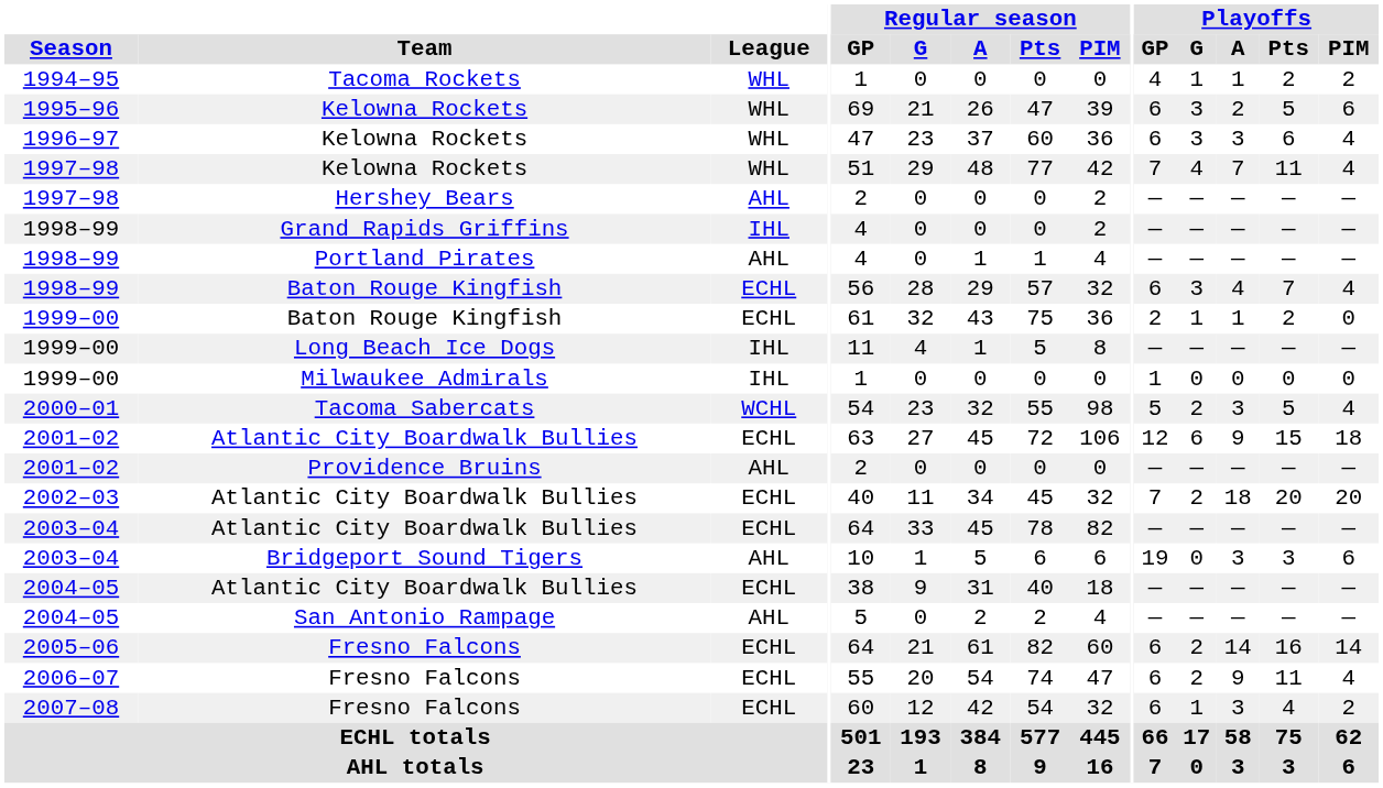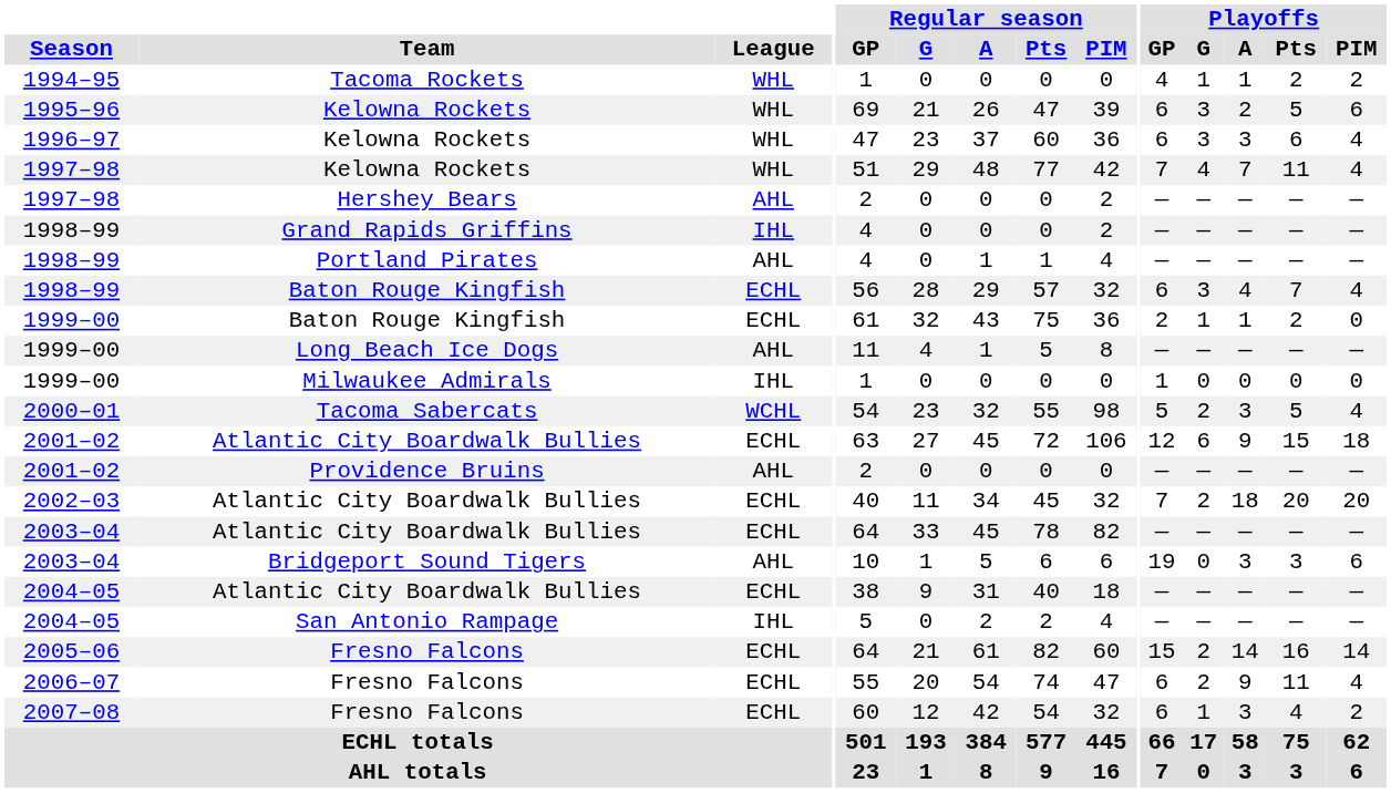1999–00 / Long Beach Ice Dogs | League: IHL -> AHL
2004–05 / San Antonio Rampage | League: AHL -> IHL
2005–06 | Playoffs / GP: 6 -> 15
